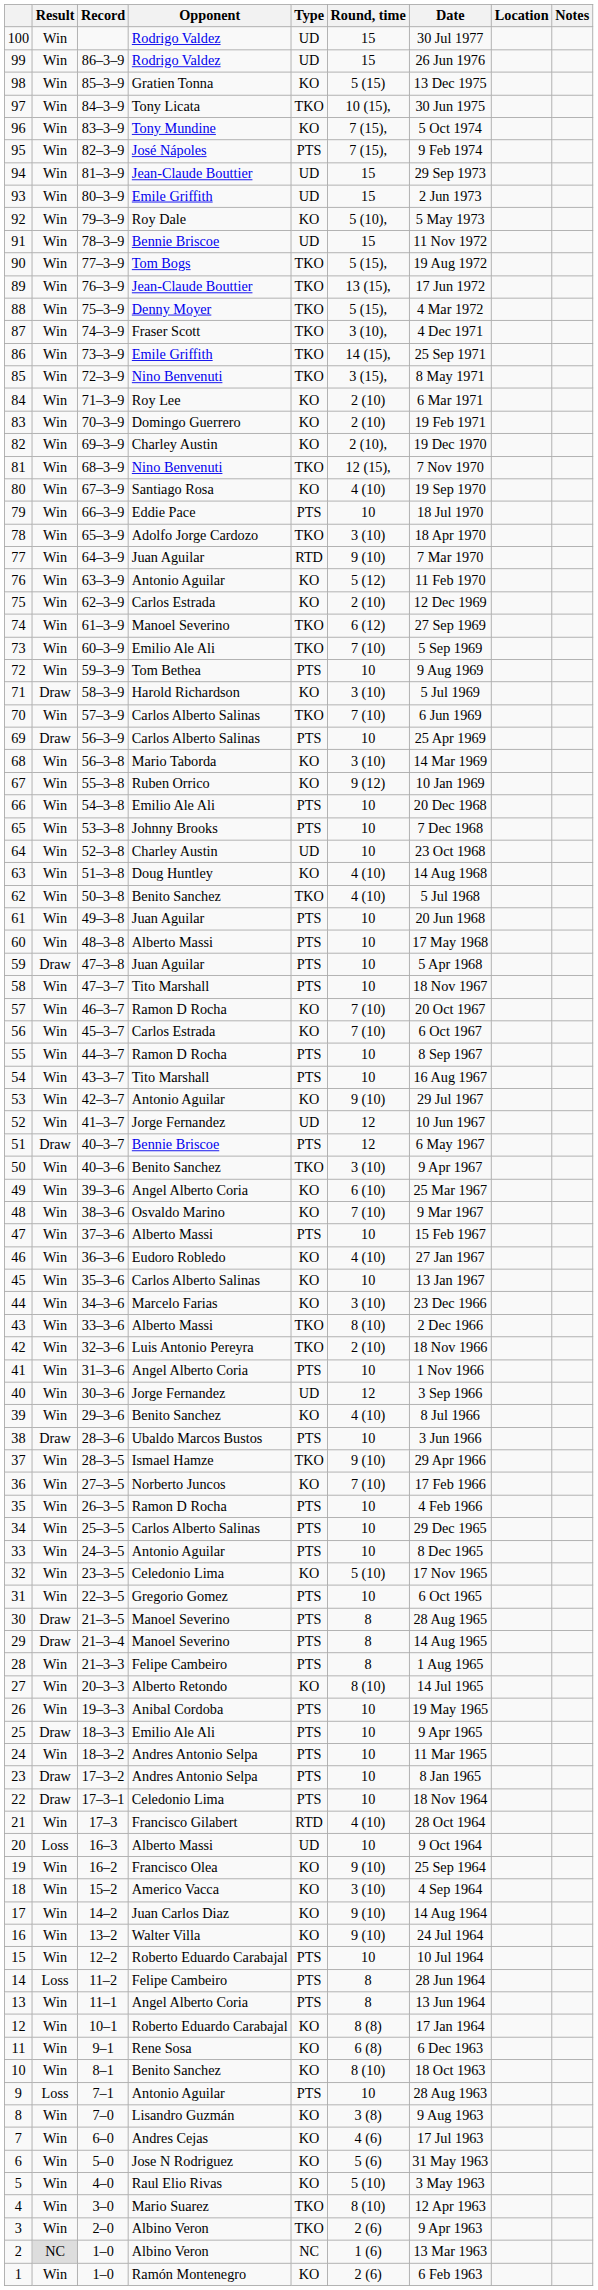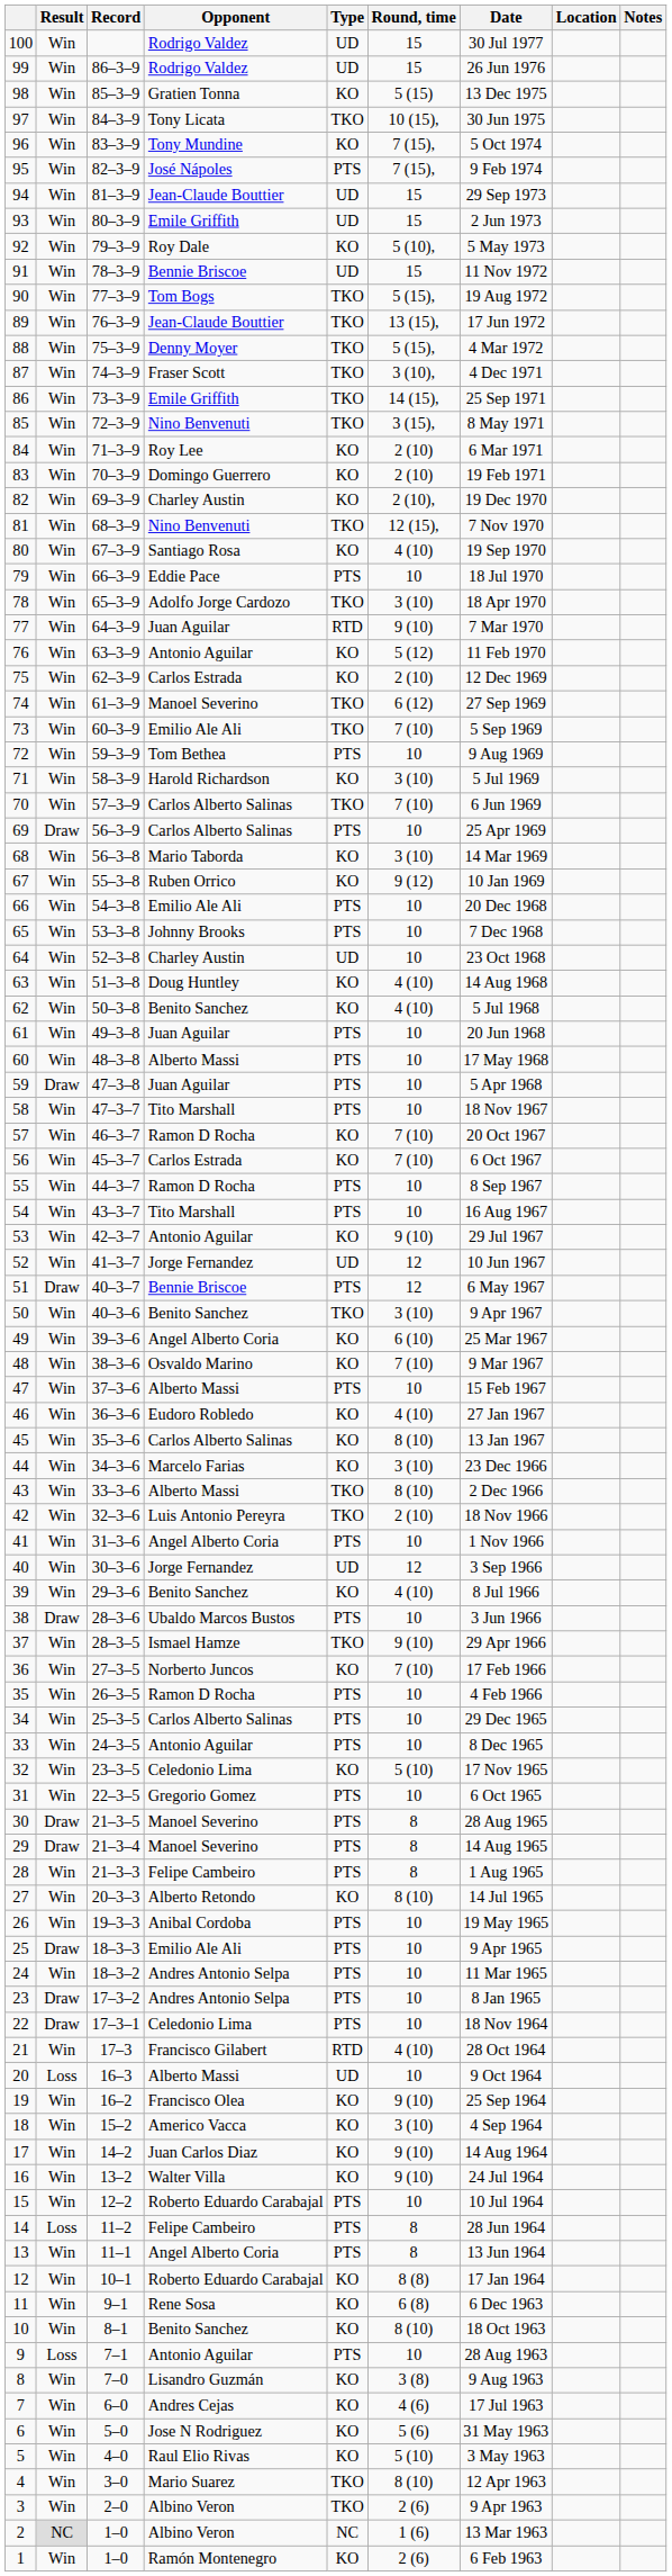71 | Result: Draw -> Win
62 | Type: TKO -> KO
45 | Round, time: 10 -> 8 (10)
